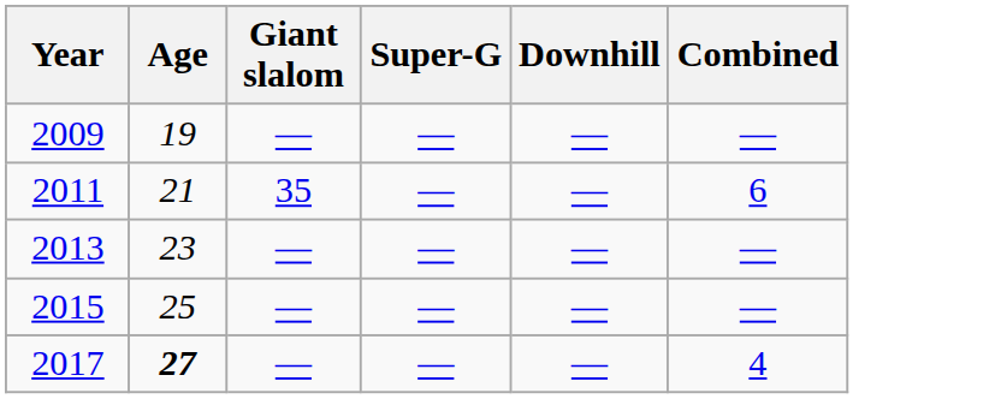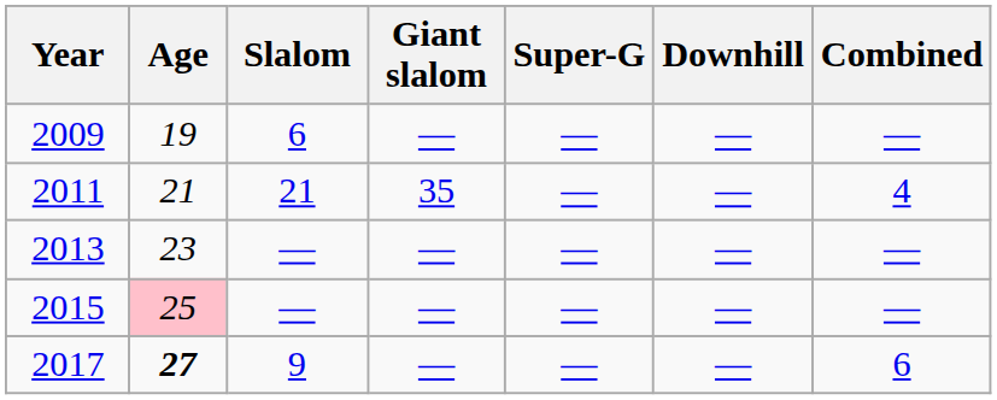+ column: Slalom | 6 | 21 | — | — | 9
2011 | Combined: 6 -> 4
2015 | Age: no background -> pink background
2017 | Combined: 4 -> 6
